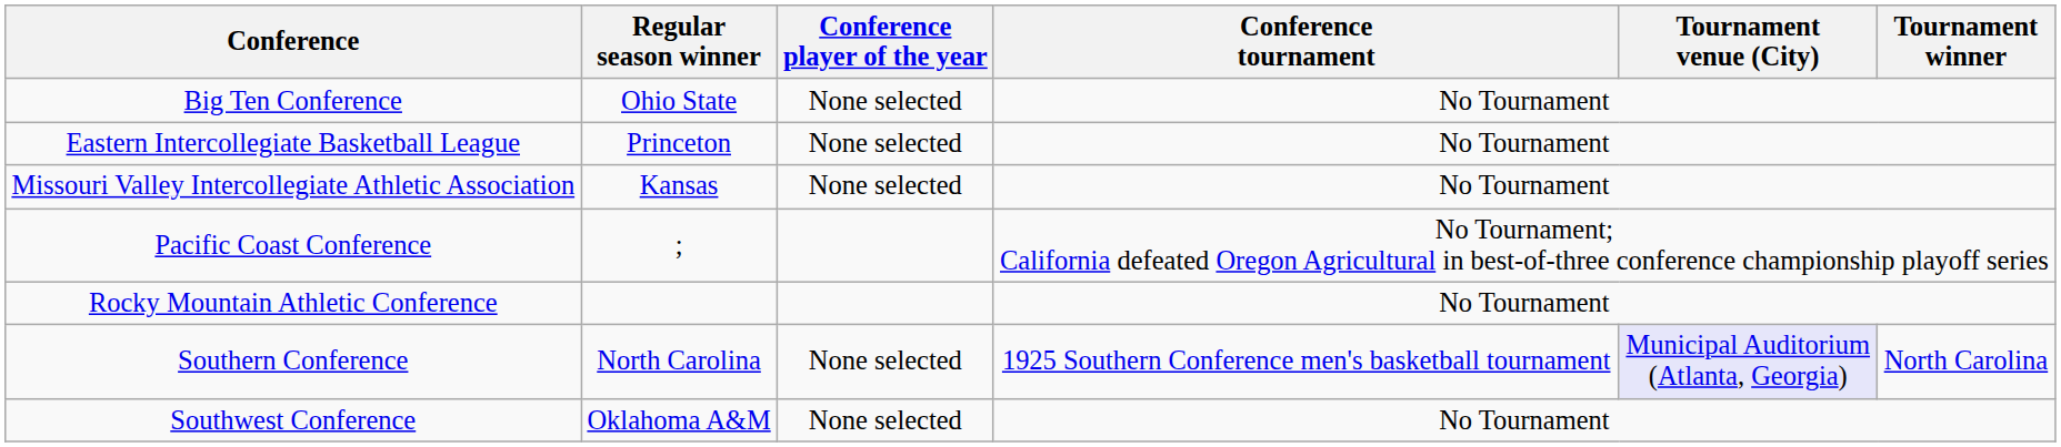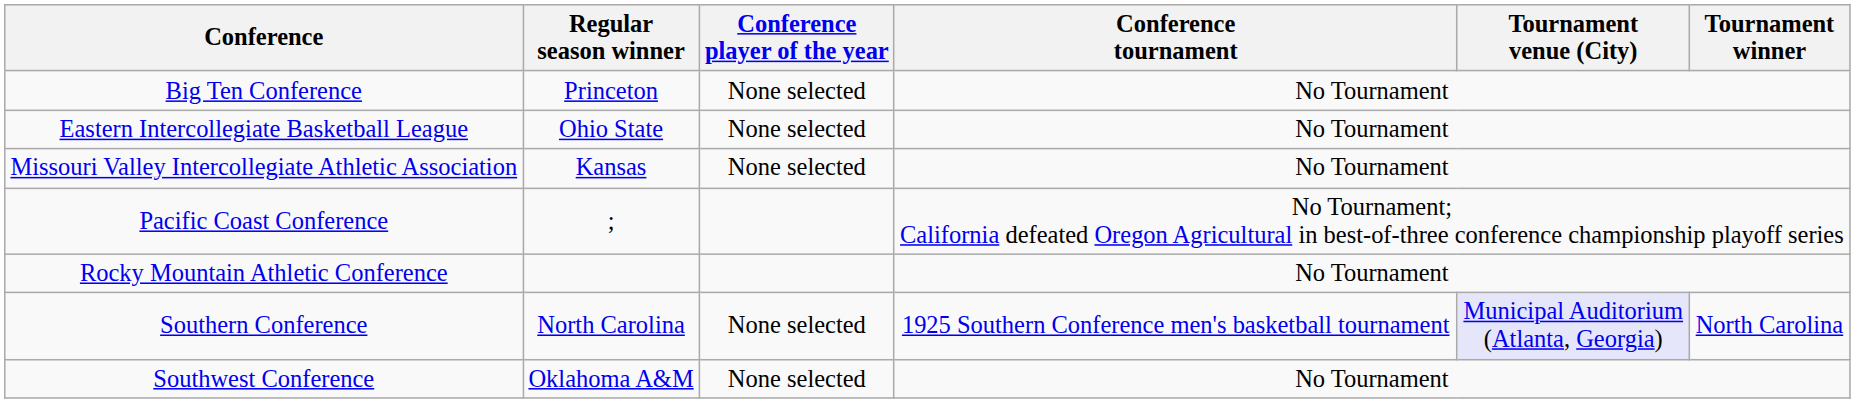Big Ten Conference | Regular season winner: Ohio State -> Princeton
Eastern Intercollegiate Basketball League | Regular season winner: Princeton -> Ohio State
